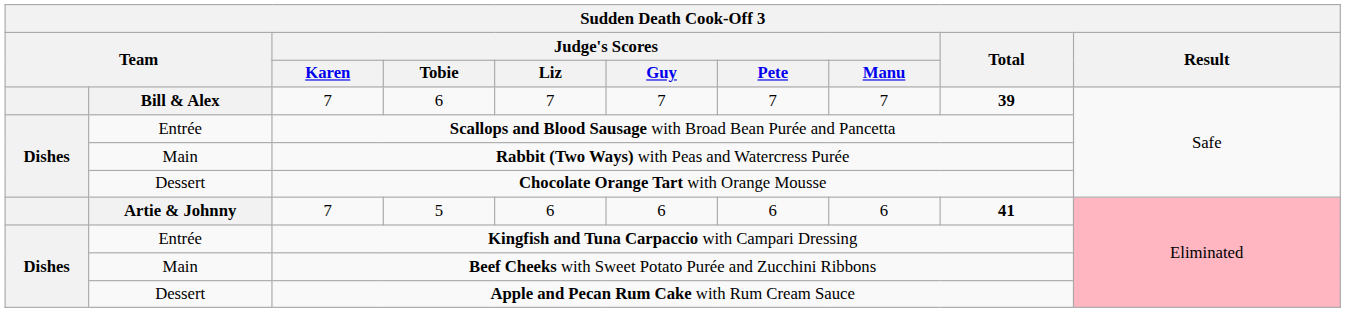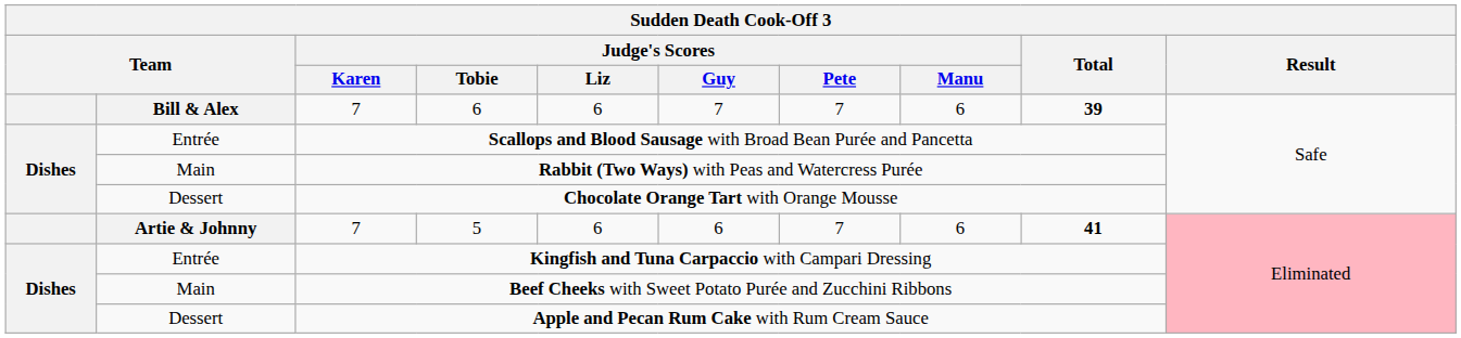Bill & Alex / 7 | Judge's Scores / Liz: 7 -> 6
Bill & Alex / 7 | Judge's Scores / Manu: 7 -> 6
Artie & Johnny / 7 | Judge's Scores / Pete: 6 -> 7
